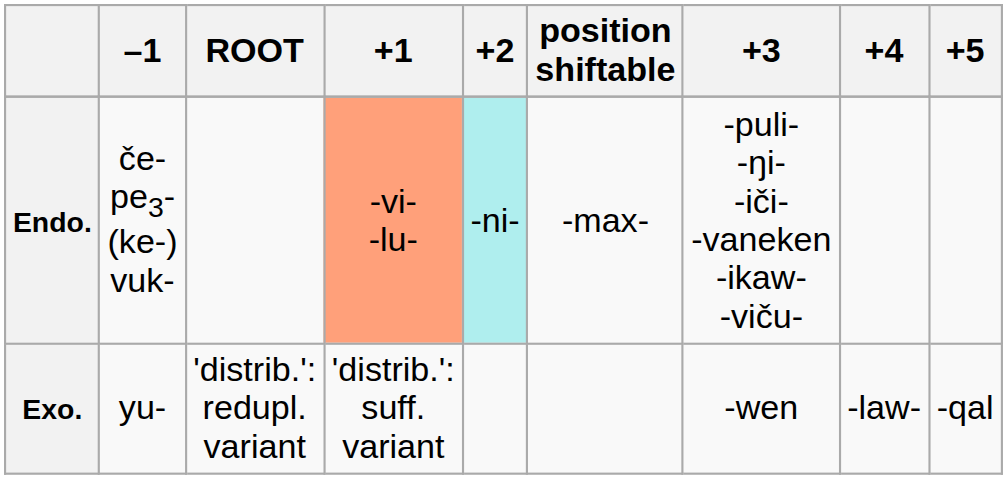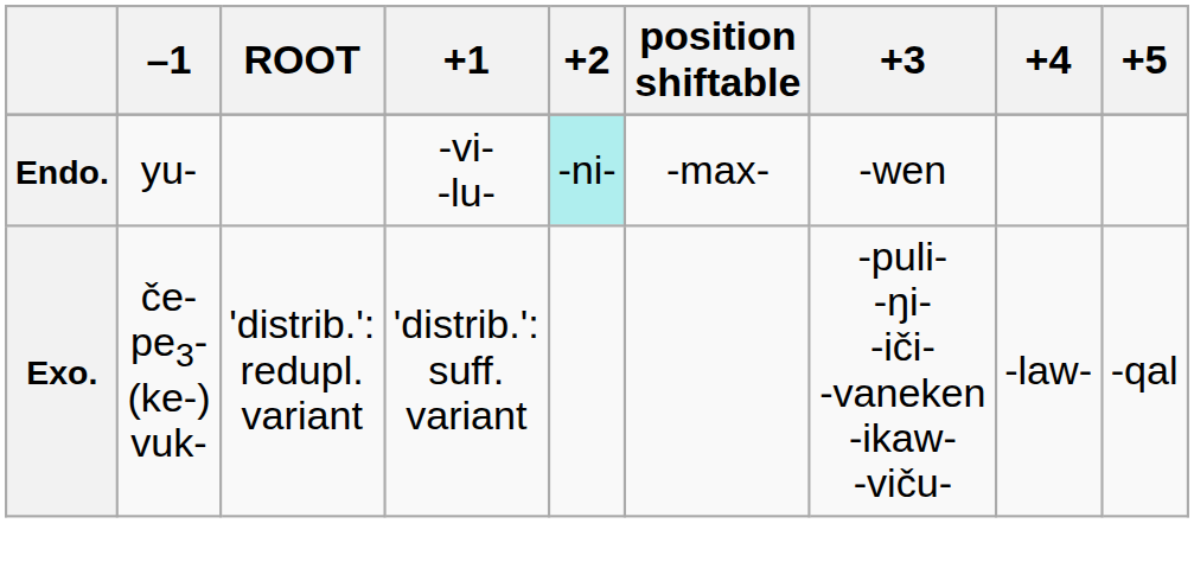Endo. | –1: če- pe3- (ke-) vuk- -> yu-
Endo. | +1: lightsalmon background -> no background
Endo. | +3: -puli- -ŋi- -iči- -vaneken -ikaw- -viču- -> -wen
Exo. | –1: yu- -> če- pe3- (ke-) vuk-
Exo. | +3: -wen -> -puli- -ŋi- -iči- -vaneken -ikaw- -viču-
